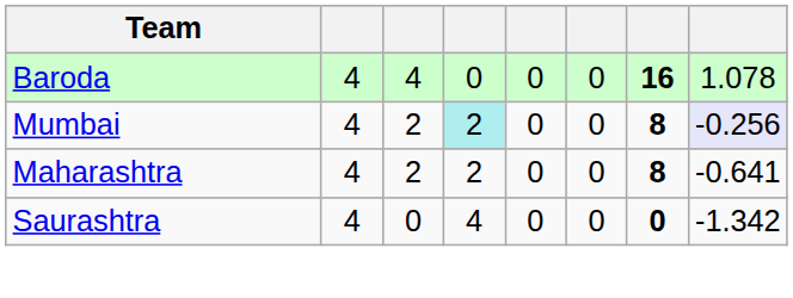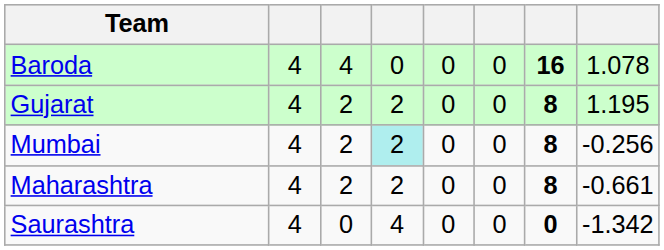+ row: Gujarat | 4 | 2 | 2 | 0 | 0 | 8 | 1.195
Mumbai | column 8: lavender background -> no background
Maharashtra | column 8: -0.641 -> -0.661
